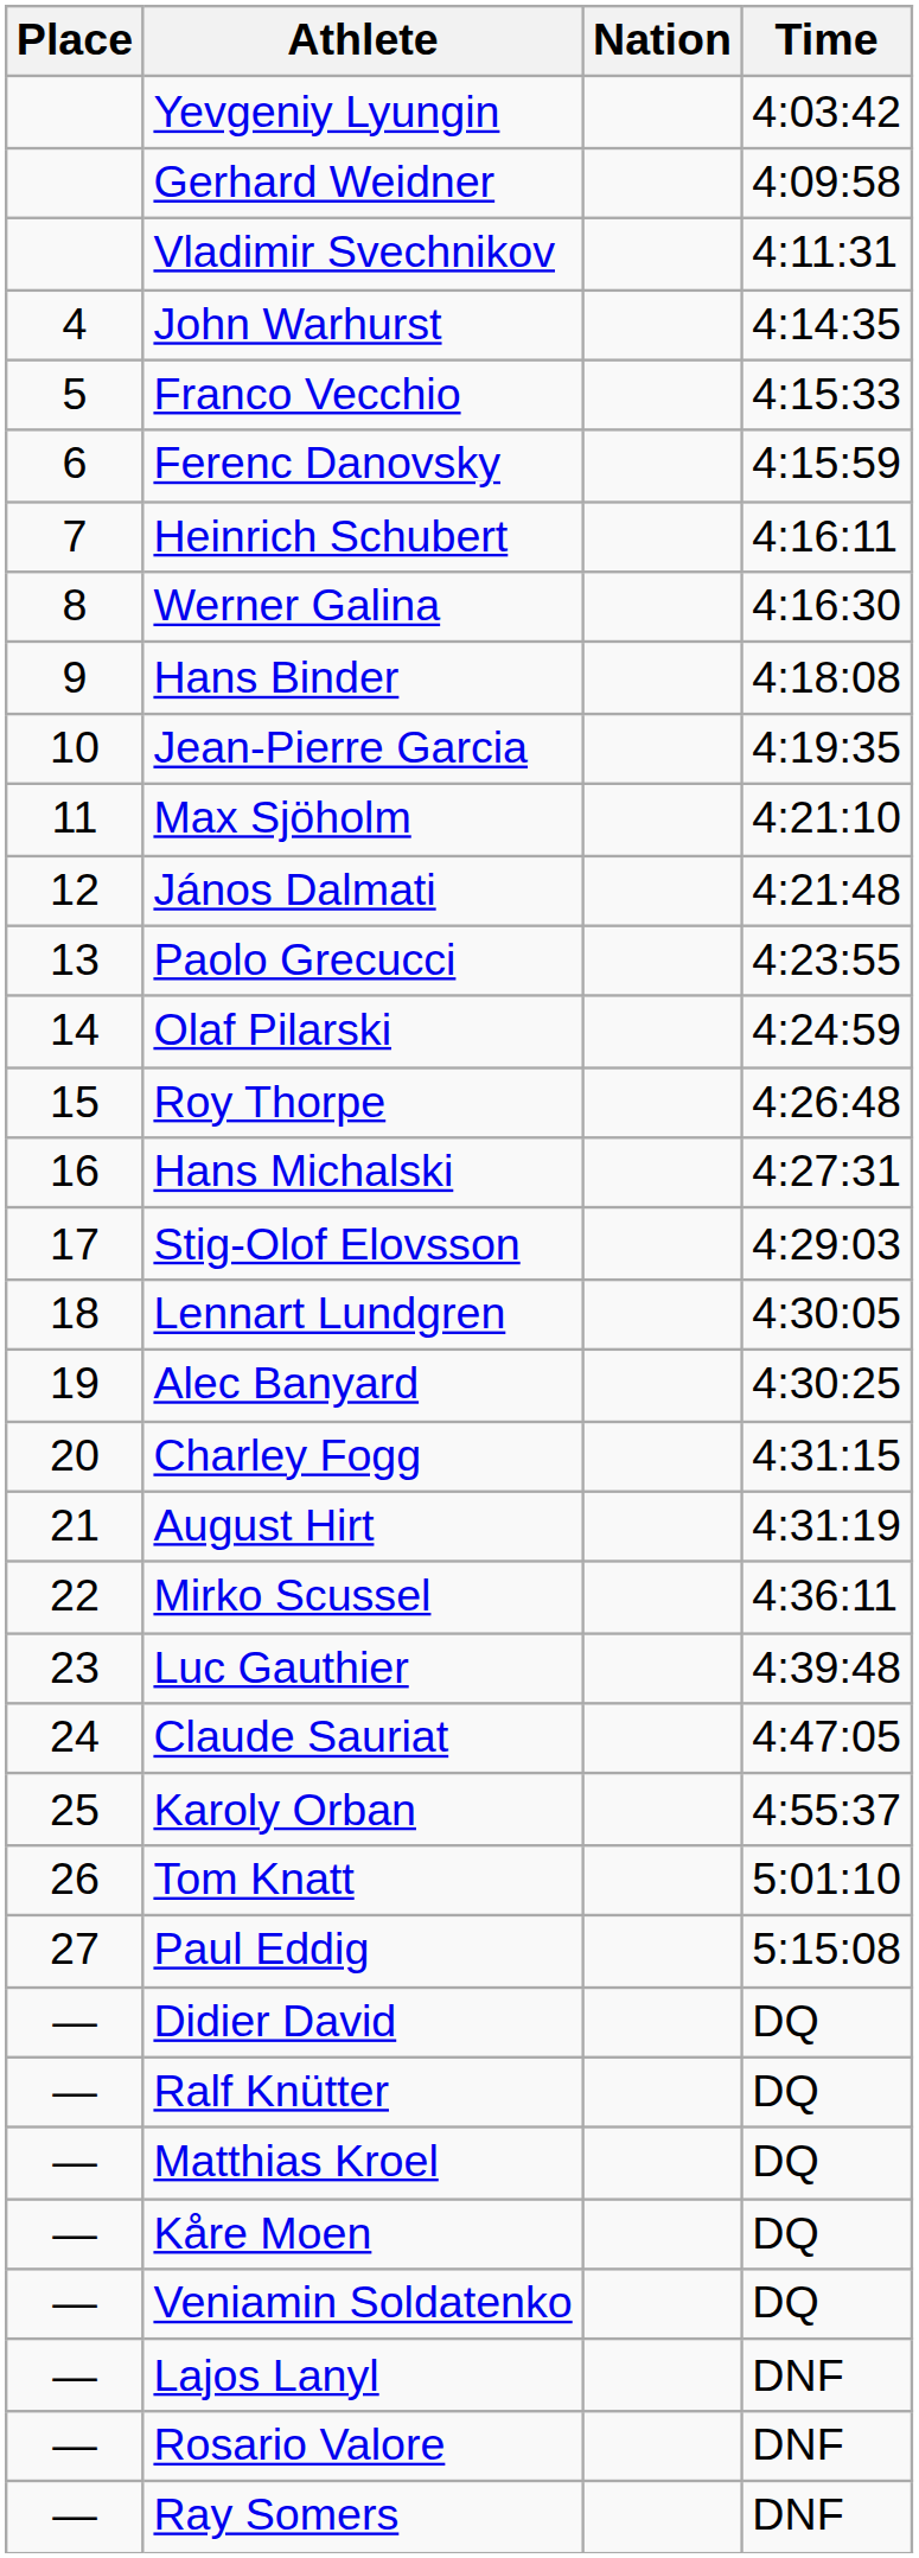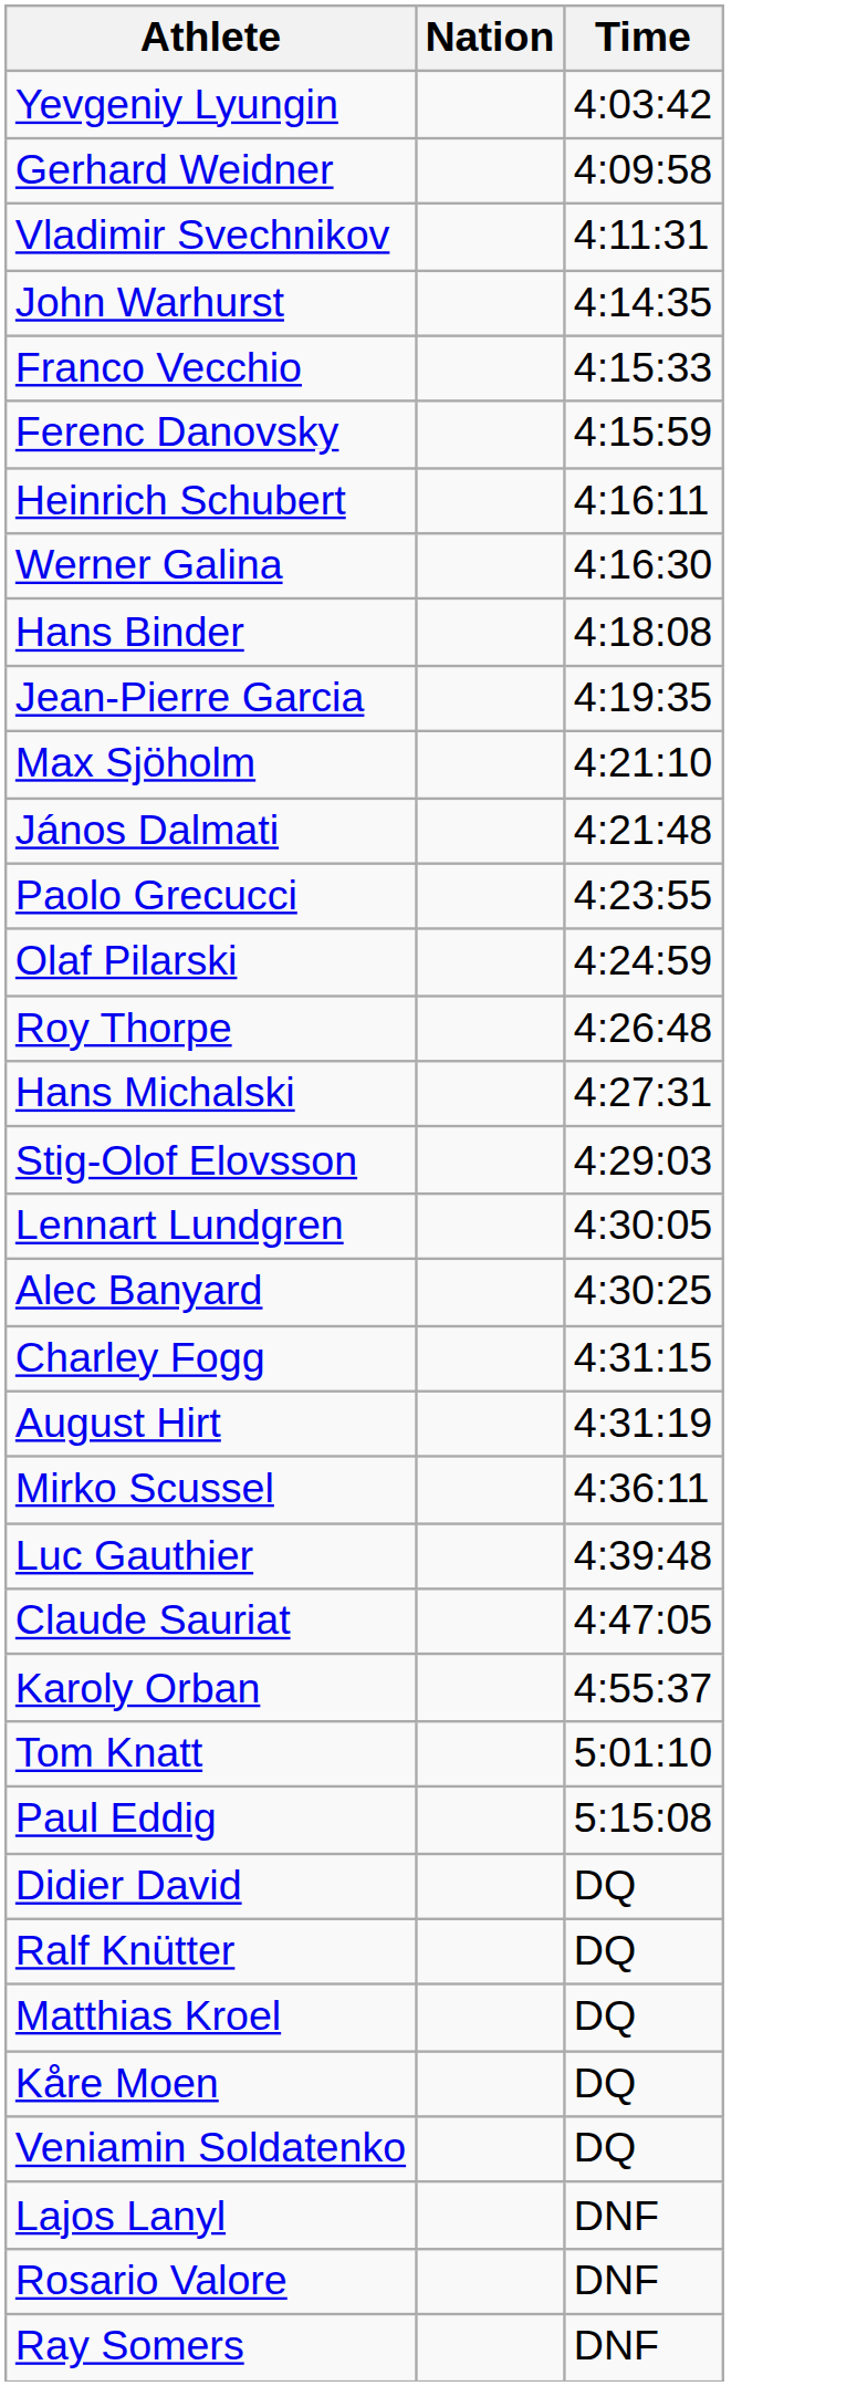- column: Place | 4 | 5 | 6 | 7 | 8 | 9 | 10 | 11 | 12 | 13 | 14 | 15 | 16 | 17 | 18 | 19 | 20 | 21 | 22 | 23 | 24 | 25 | 26 | 27 | — | — | — | — | — | — | — | —
